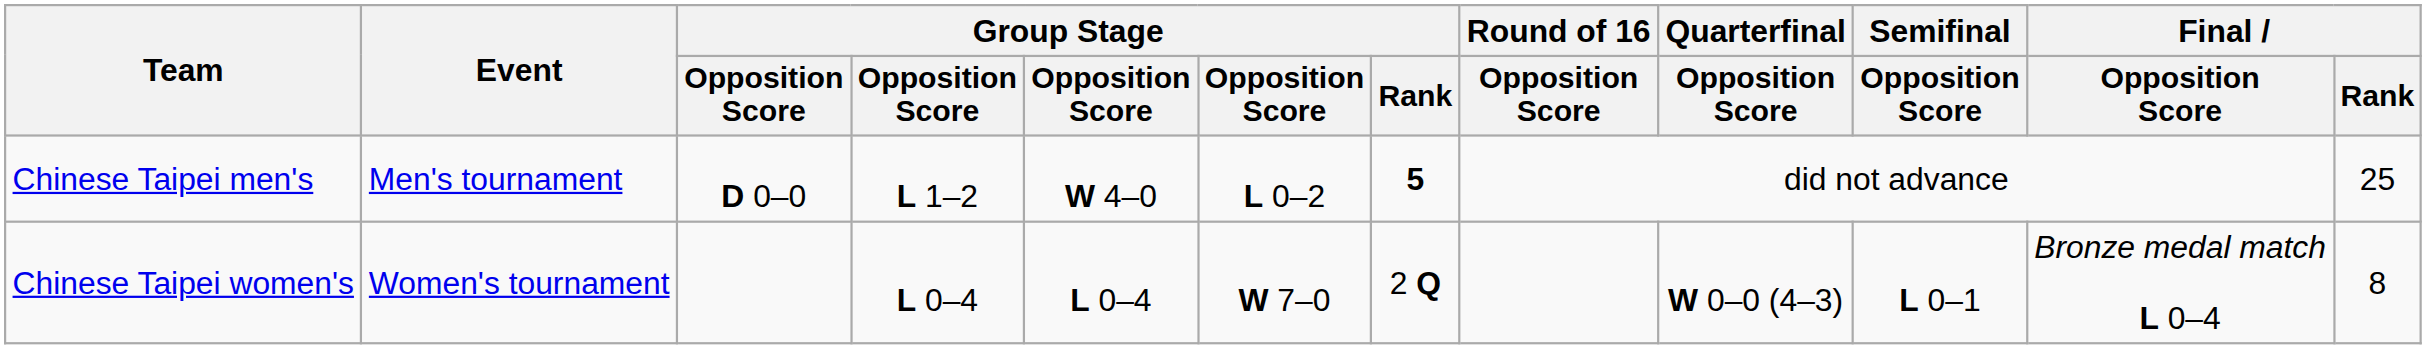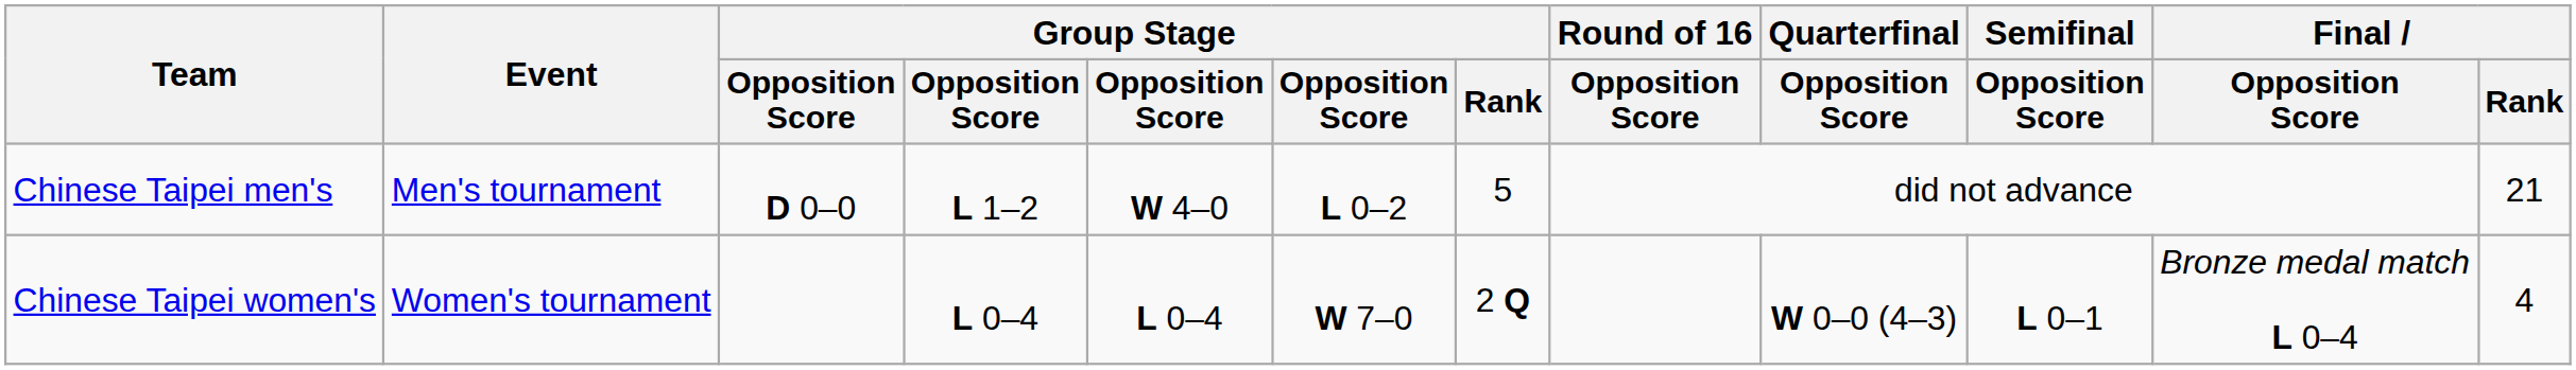Chinese Taipei men's | Group Stage / Rank: bold -> normal
Chinese Taipei men's | Final / Rank: 25 -> 21
Chinese Taipei women's | Final / Rank: 8 -> 4
